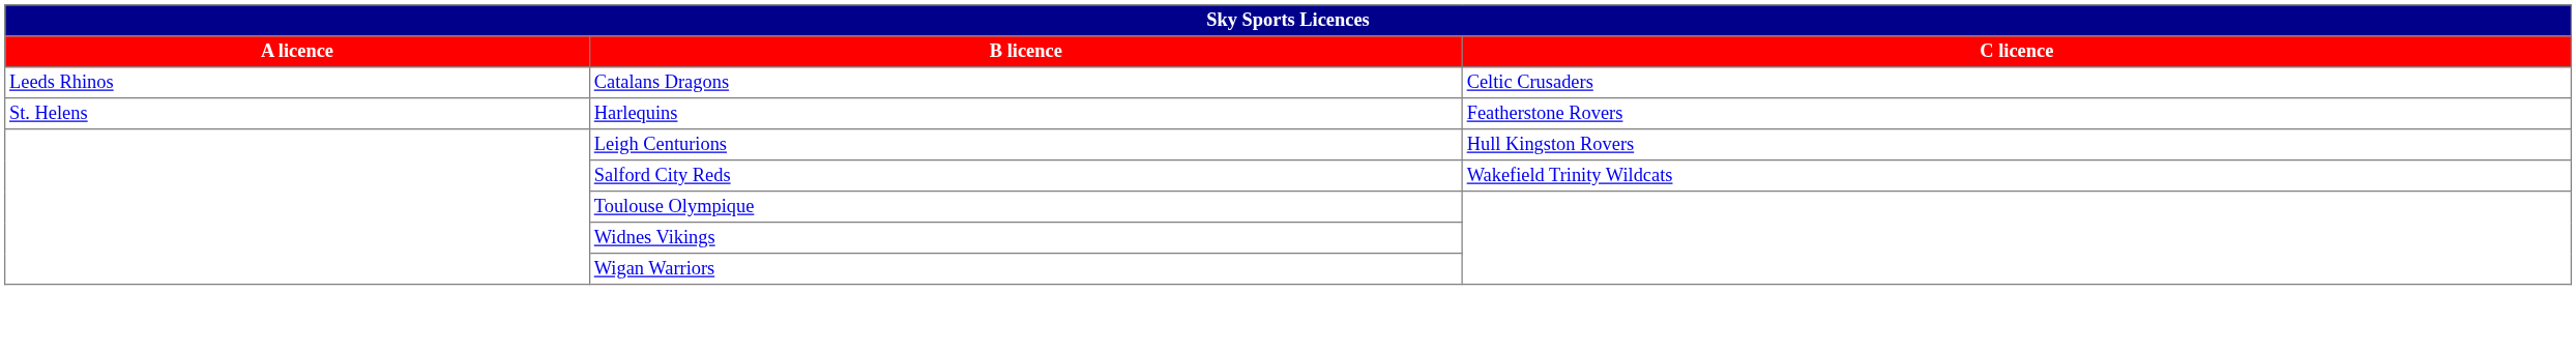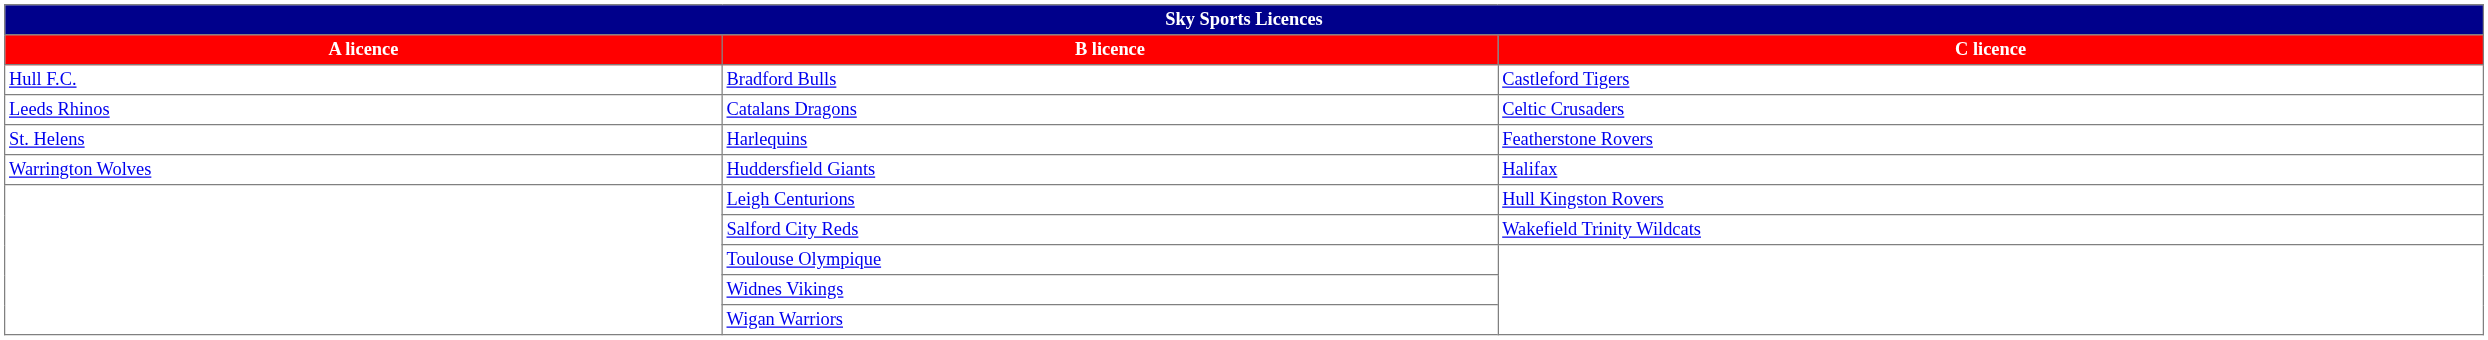+ row: Hull F.C. | Bradford Bulls | Castleford Tigers
+ row: Warrington Wolves | Huddersfield Giants | Halifax
